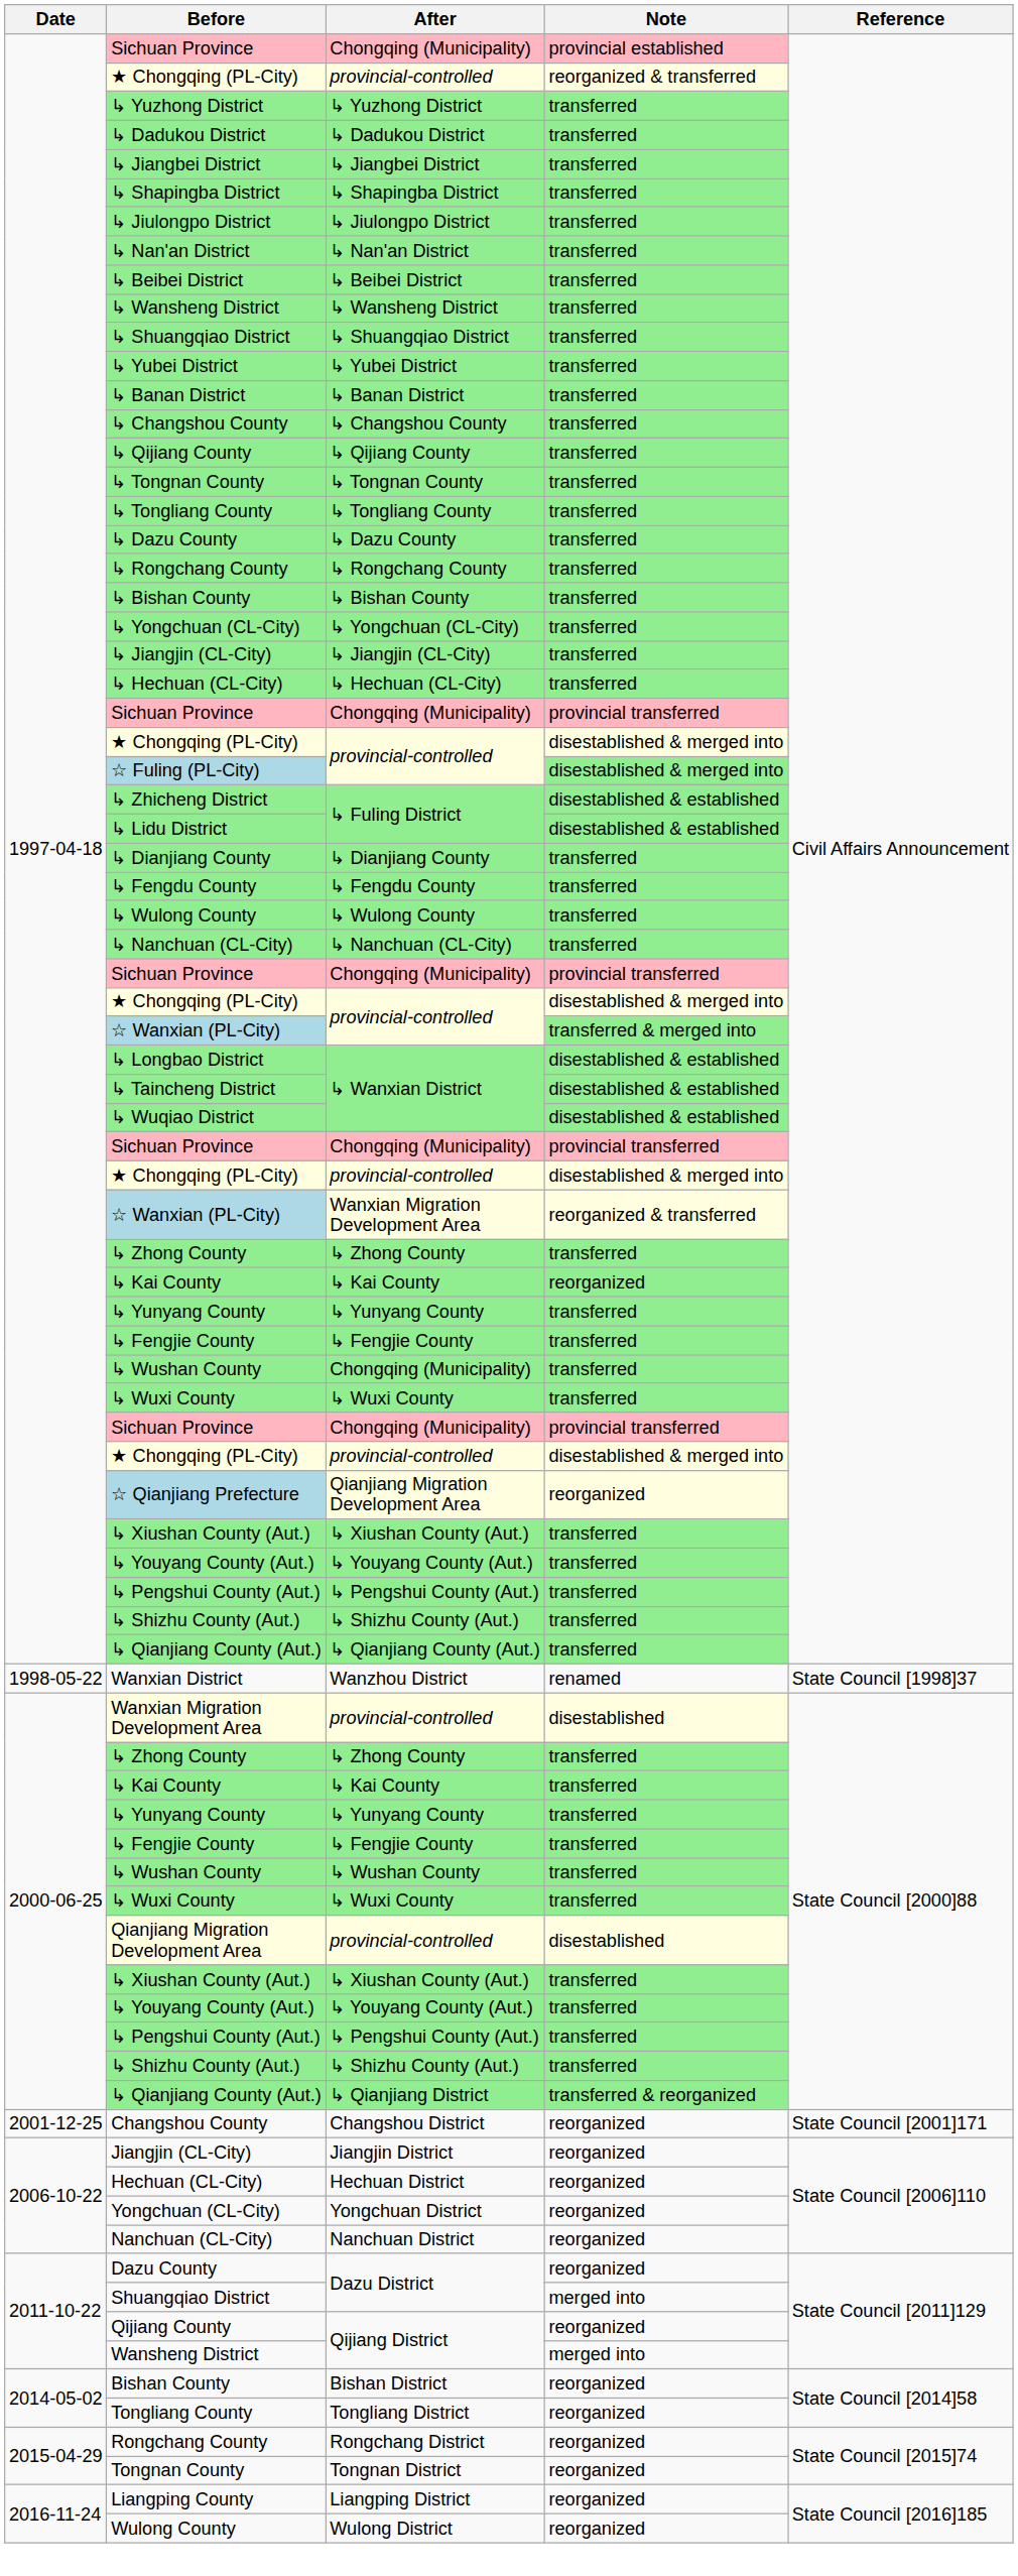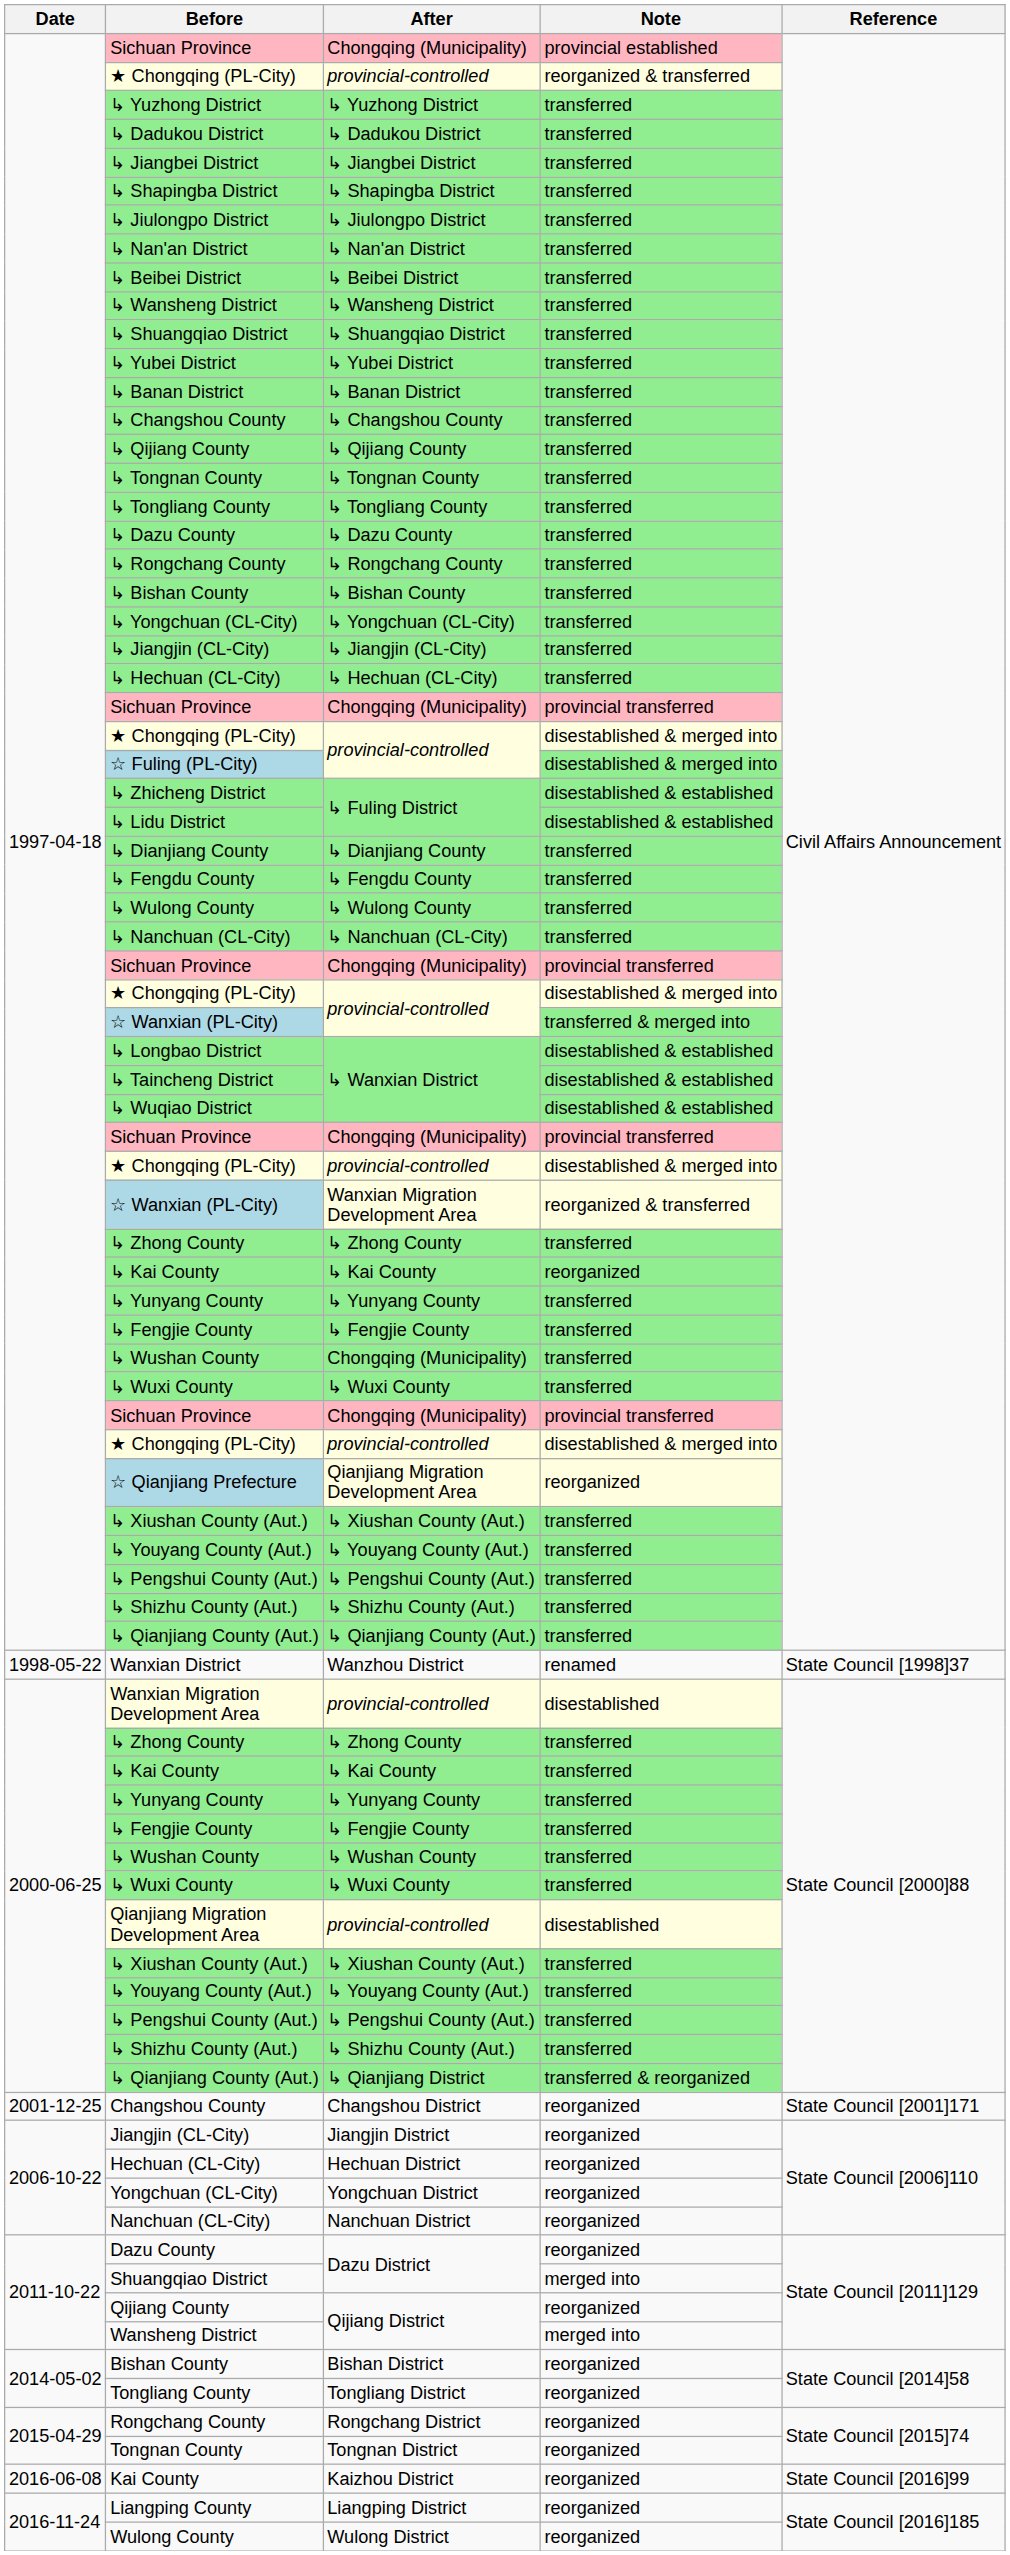+ row: 2016-06-08 | Kai County | Kaizhou District | reorganized | State Council [2016]99
